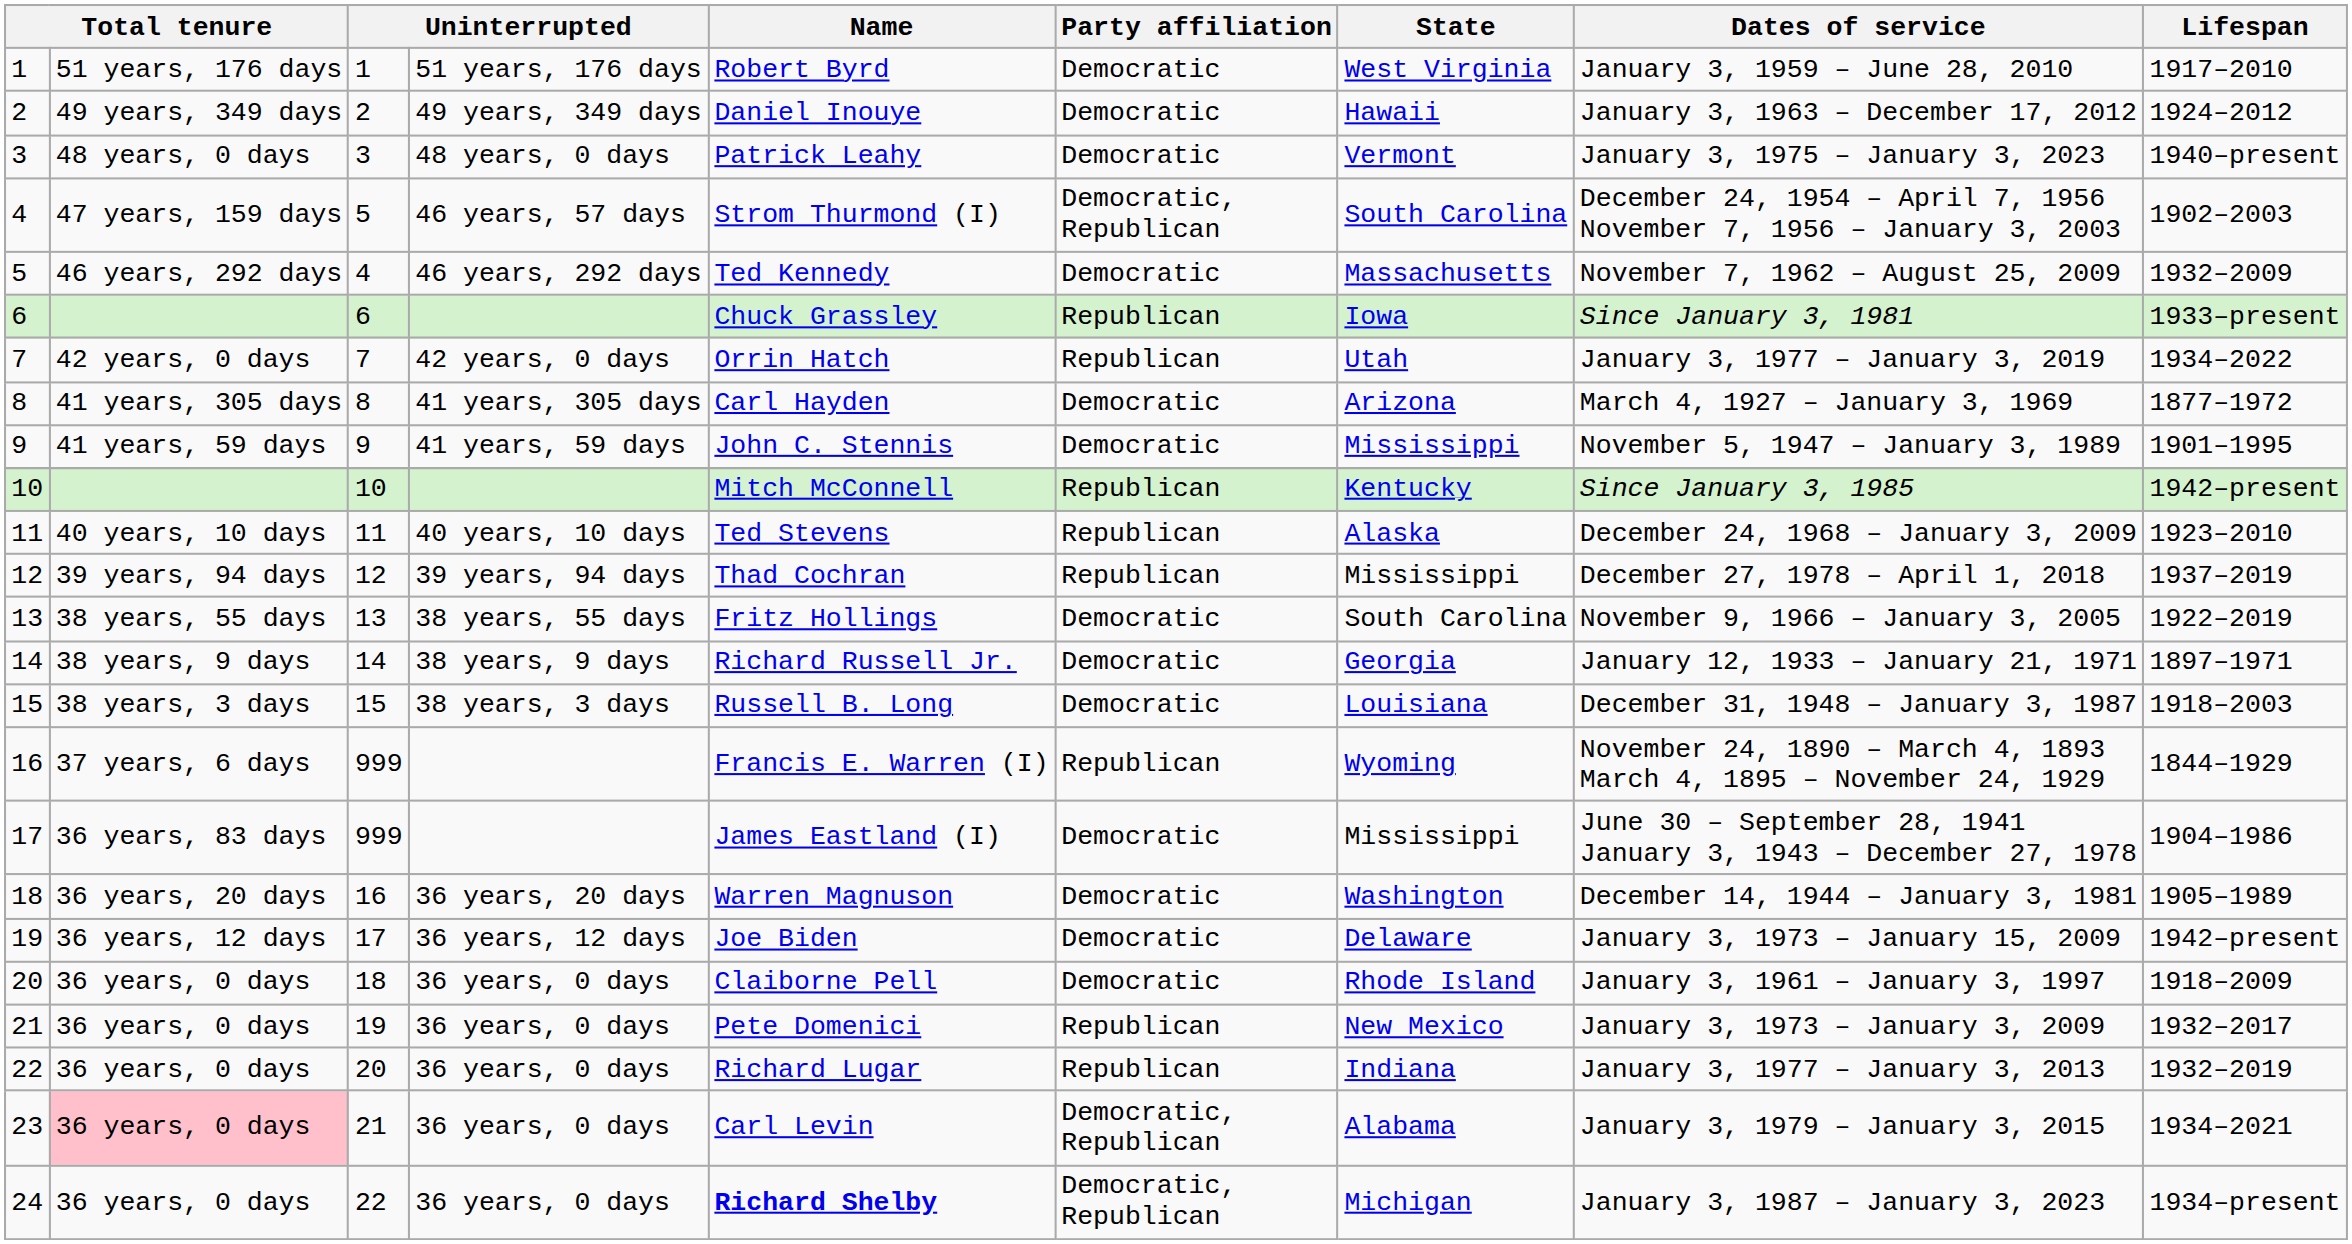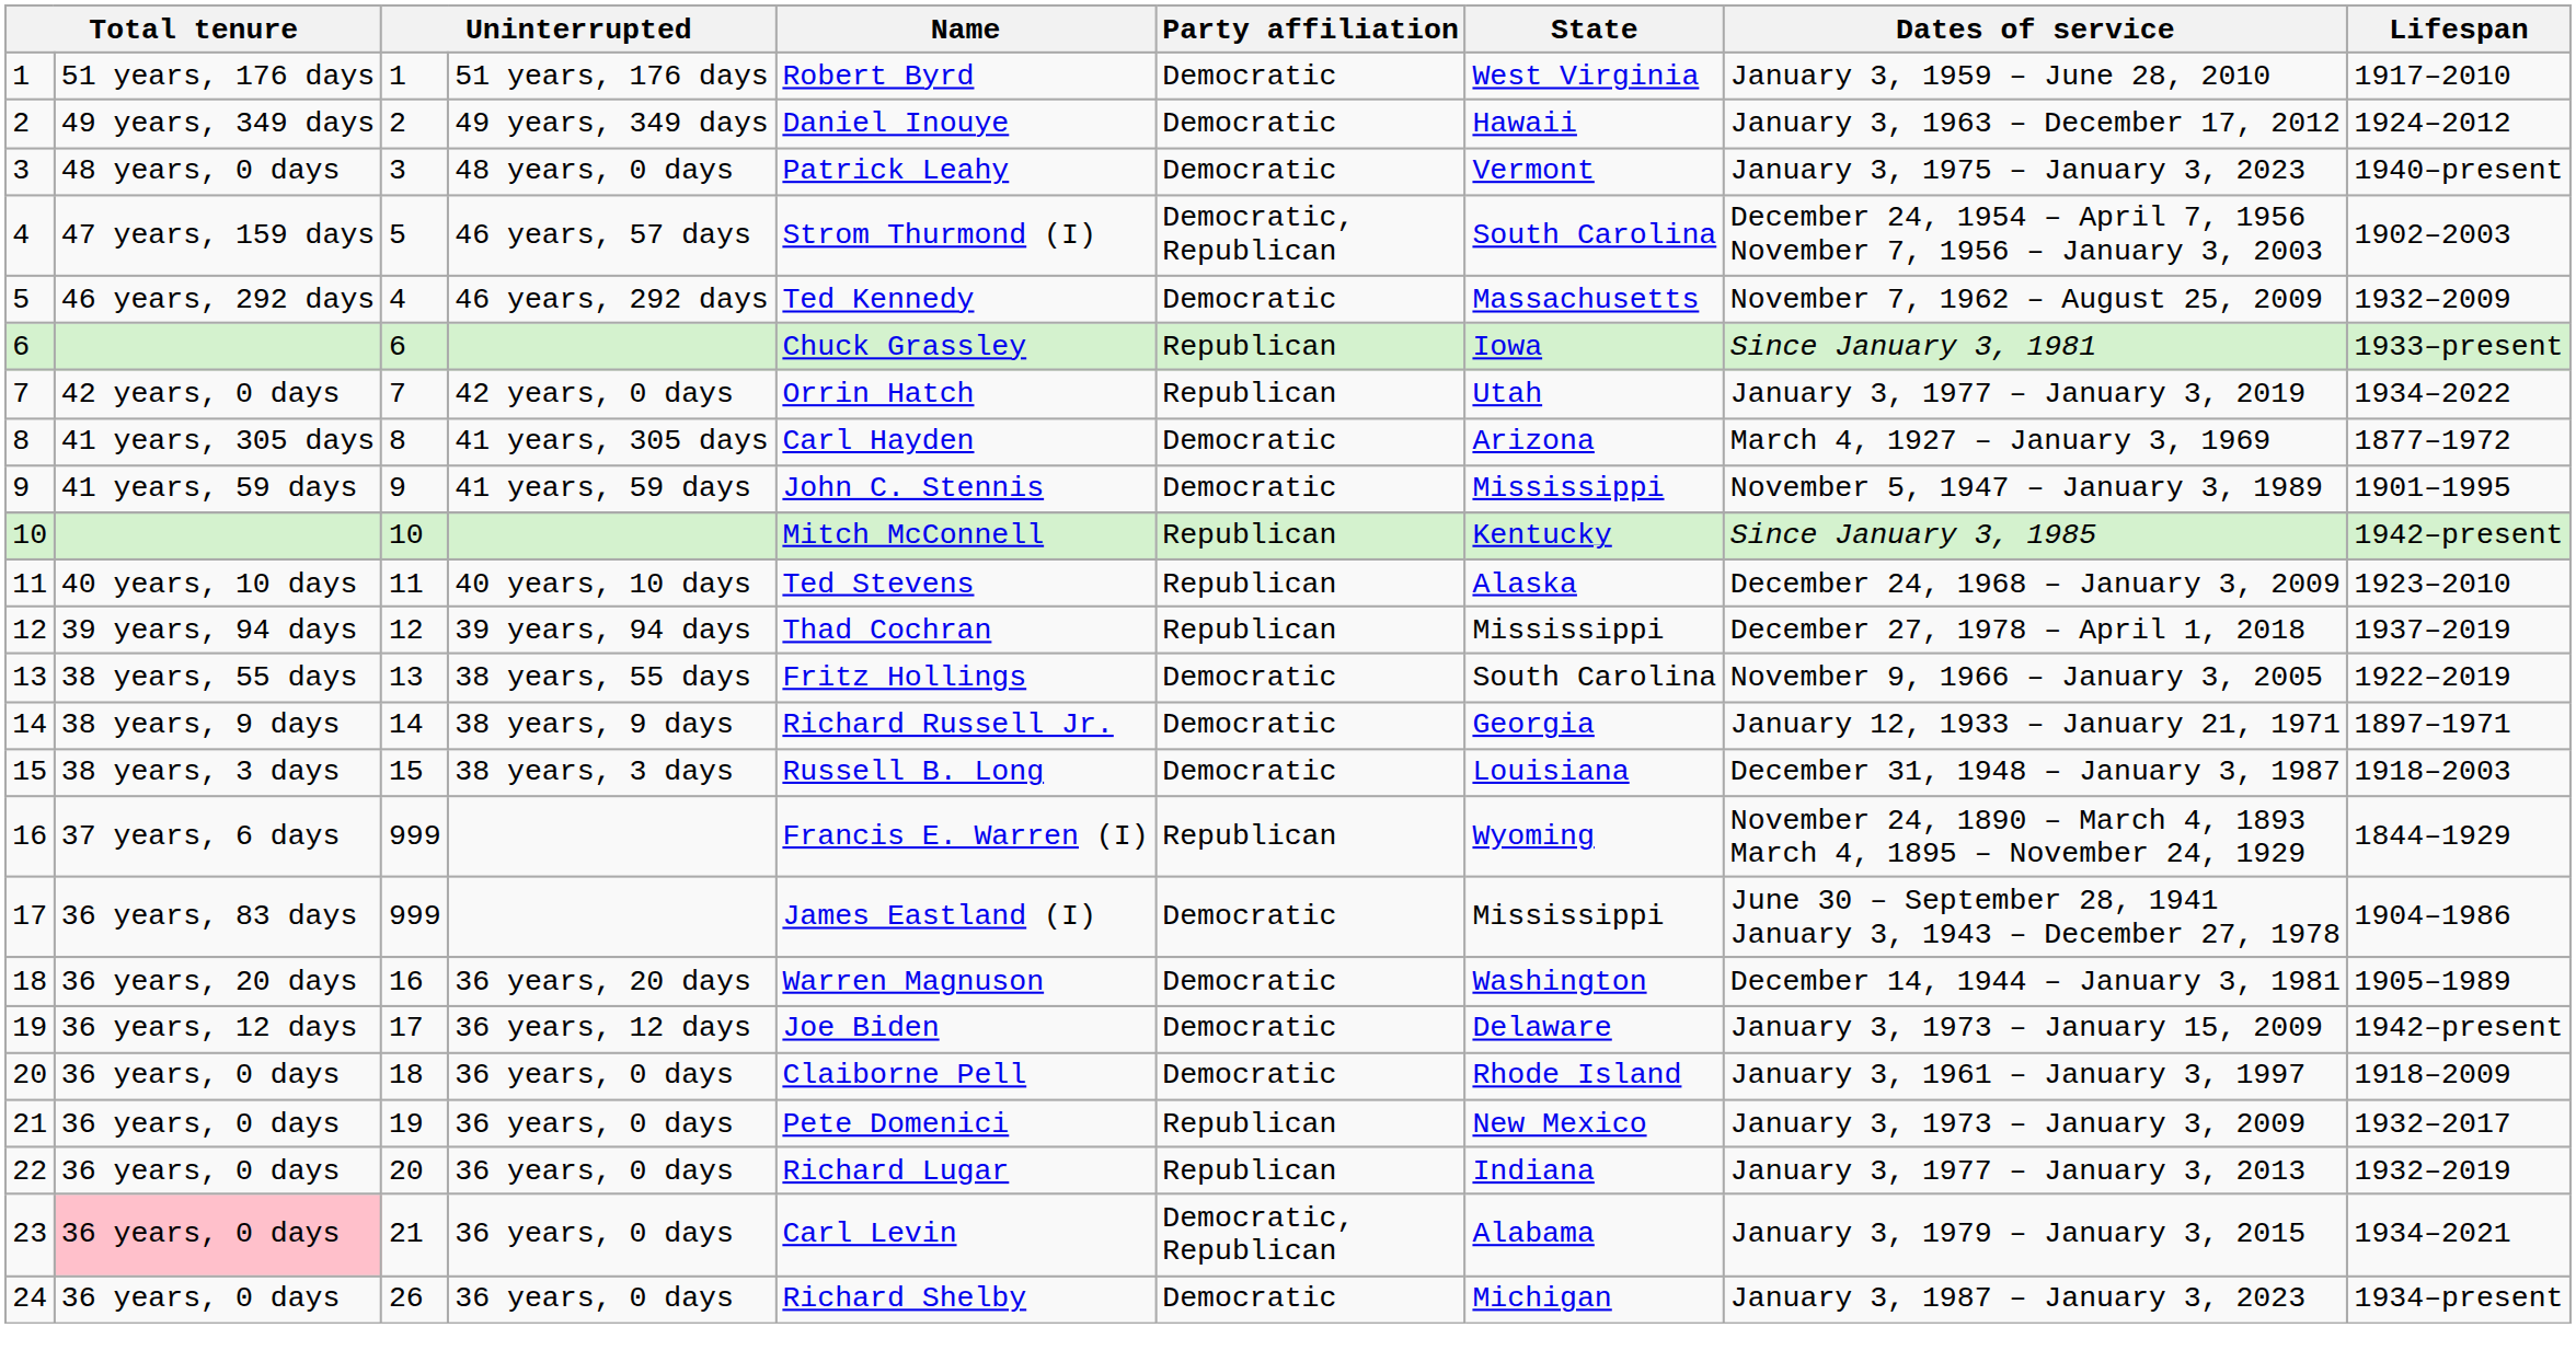24 | column 3: 22 -> 26
24 | Name: bold -> normal
24 | Party affiliation: Democratic, Republican -> Democratic
